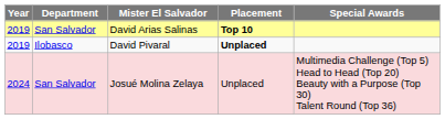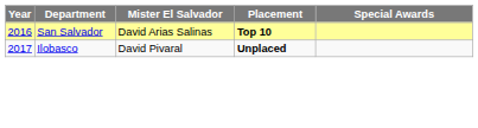David Arias Salinas | Year: 2019 -> 2016
David Pivaral | Year: 2019 -> 2017
- row: 2024 | San Salvador | Josué Molina Zelaya | Unplaced | Multimedia Challenge (Top 5) Head to Head (Top 20) Beauty with a Purpose (Top 30) Talent Round (Top 36)
